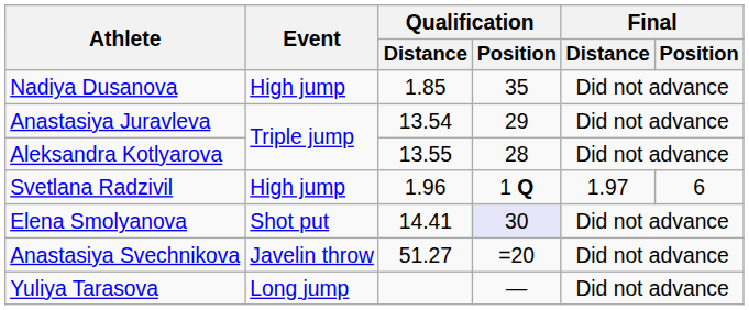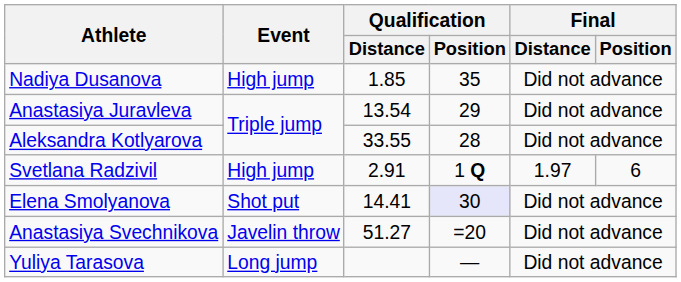Aleksandra Kotlyarova | Qualification / Distance: 13.55 -> 33.55
Svetlana Radzivil | Qualification / Distance: 1.96 -> 2.91
